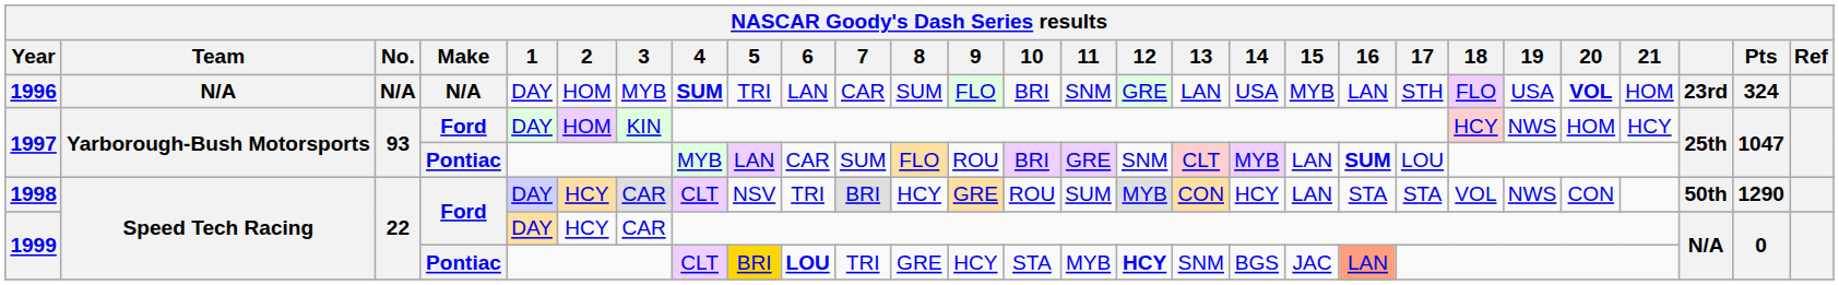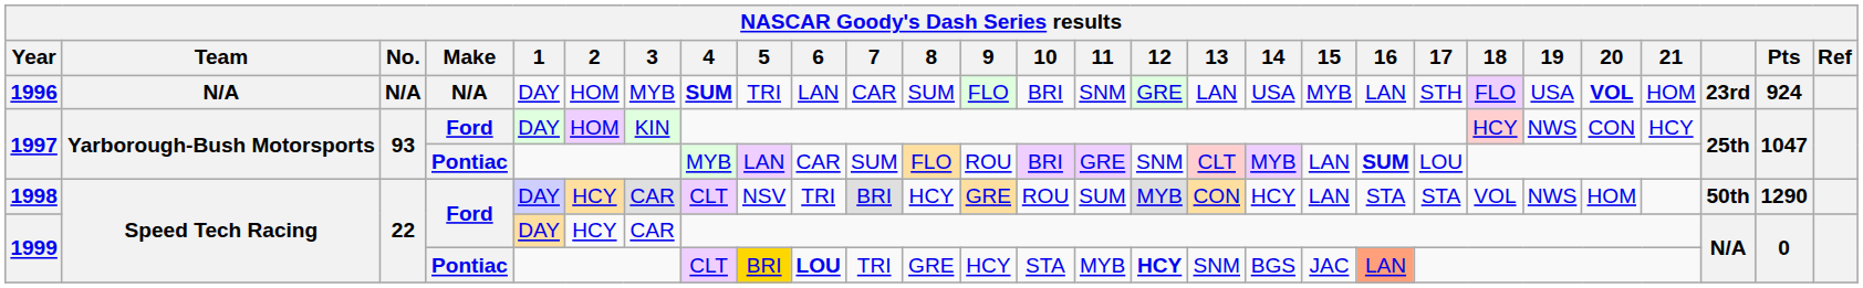1996 | Pts: 324 -> 924
1997 / Ford | 20: HOM -> CON
1998 | 20: CON -> HOM
